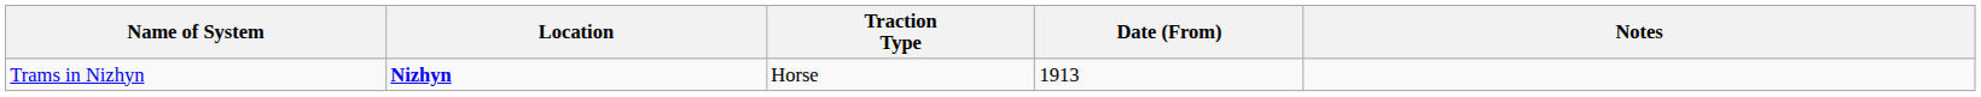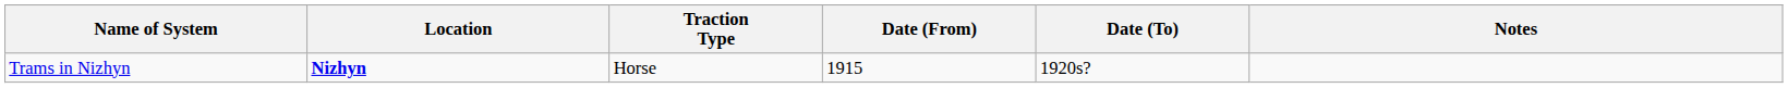+ column: Date (To) | 1920s?
Trams in Nizhyn | Date (From): 1913 -> 1915
